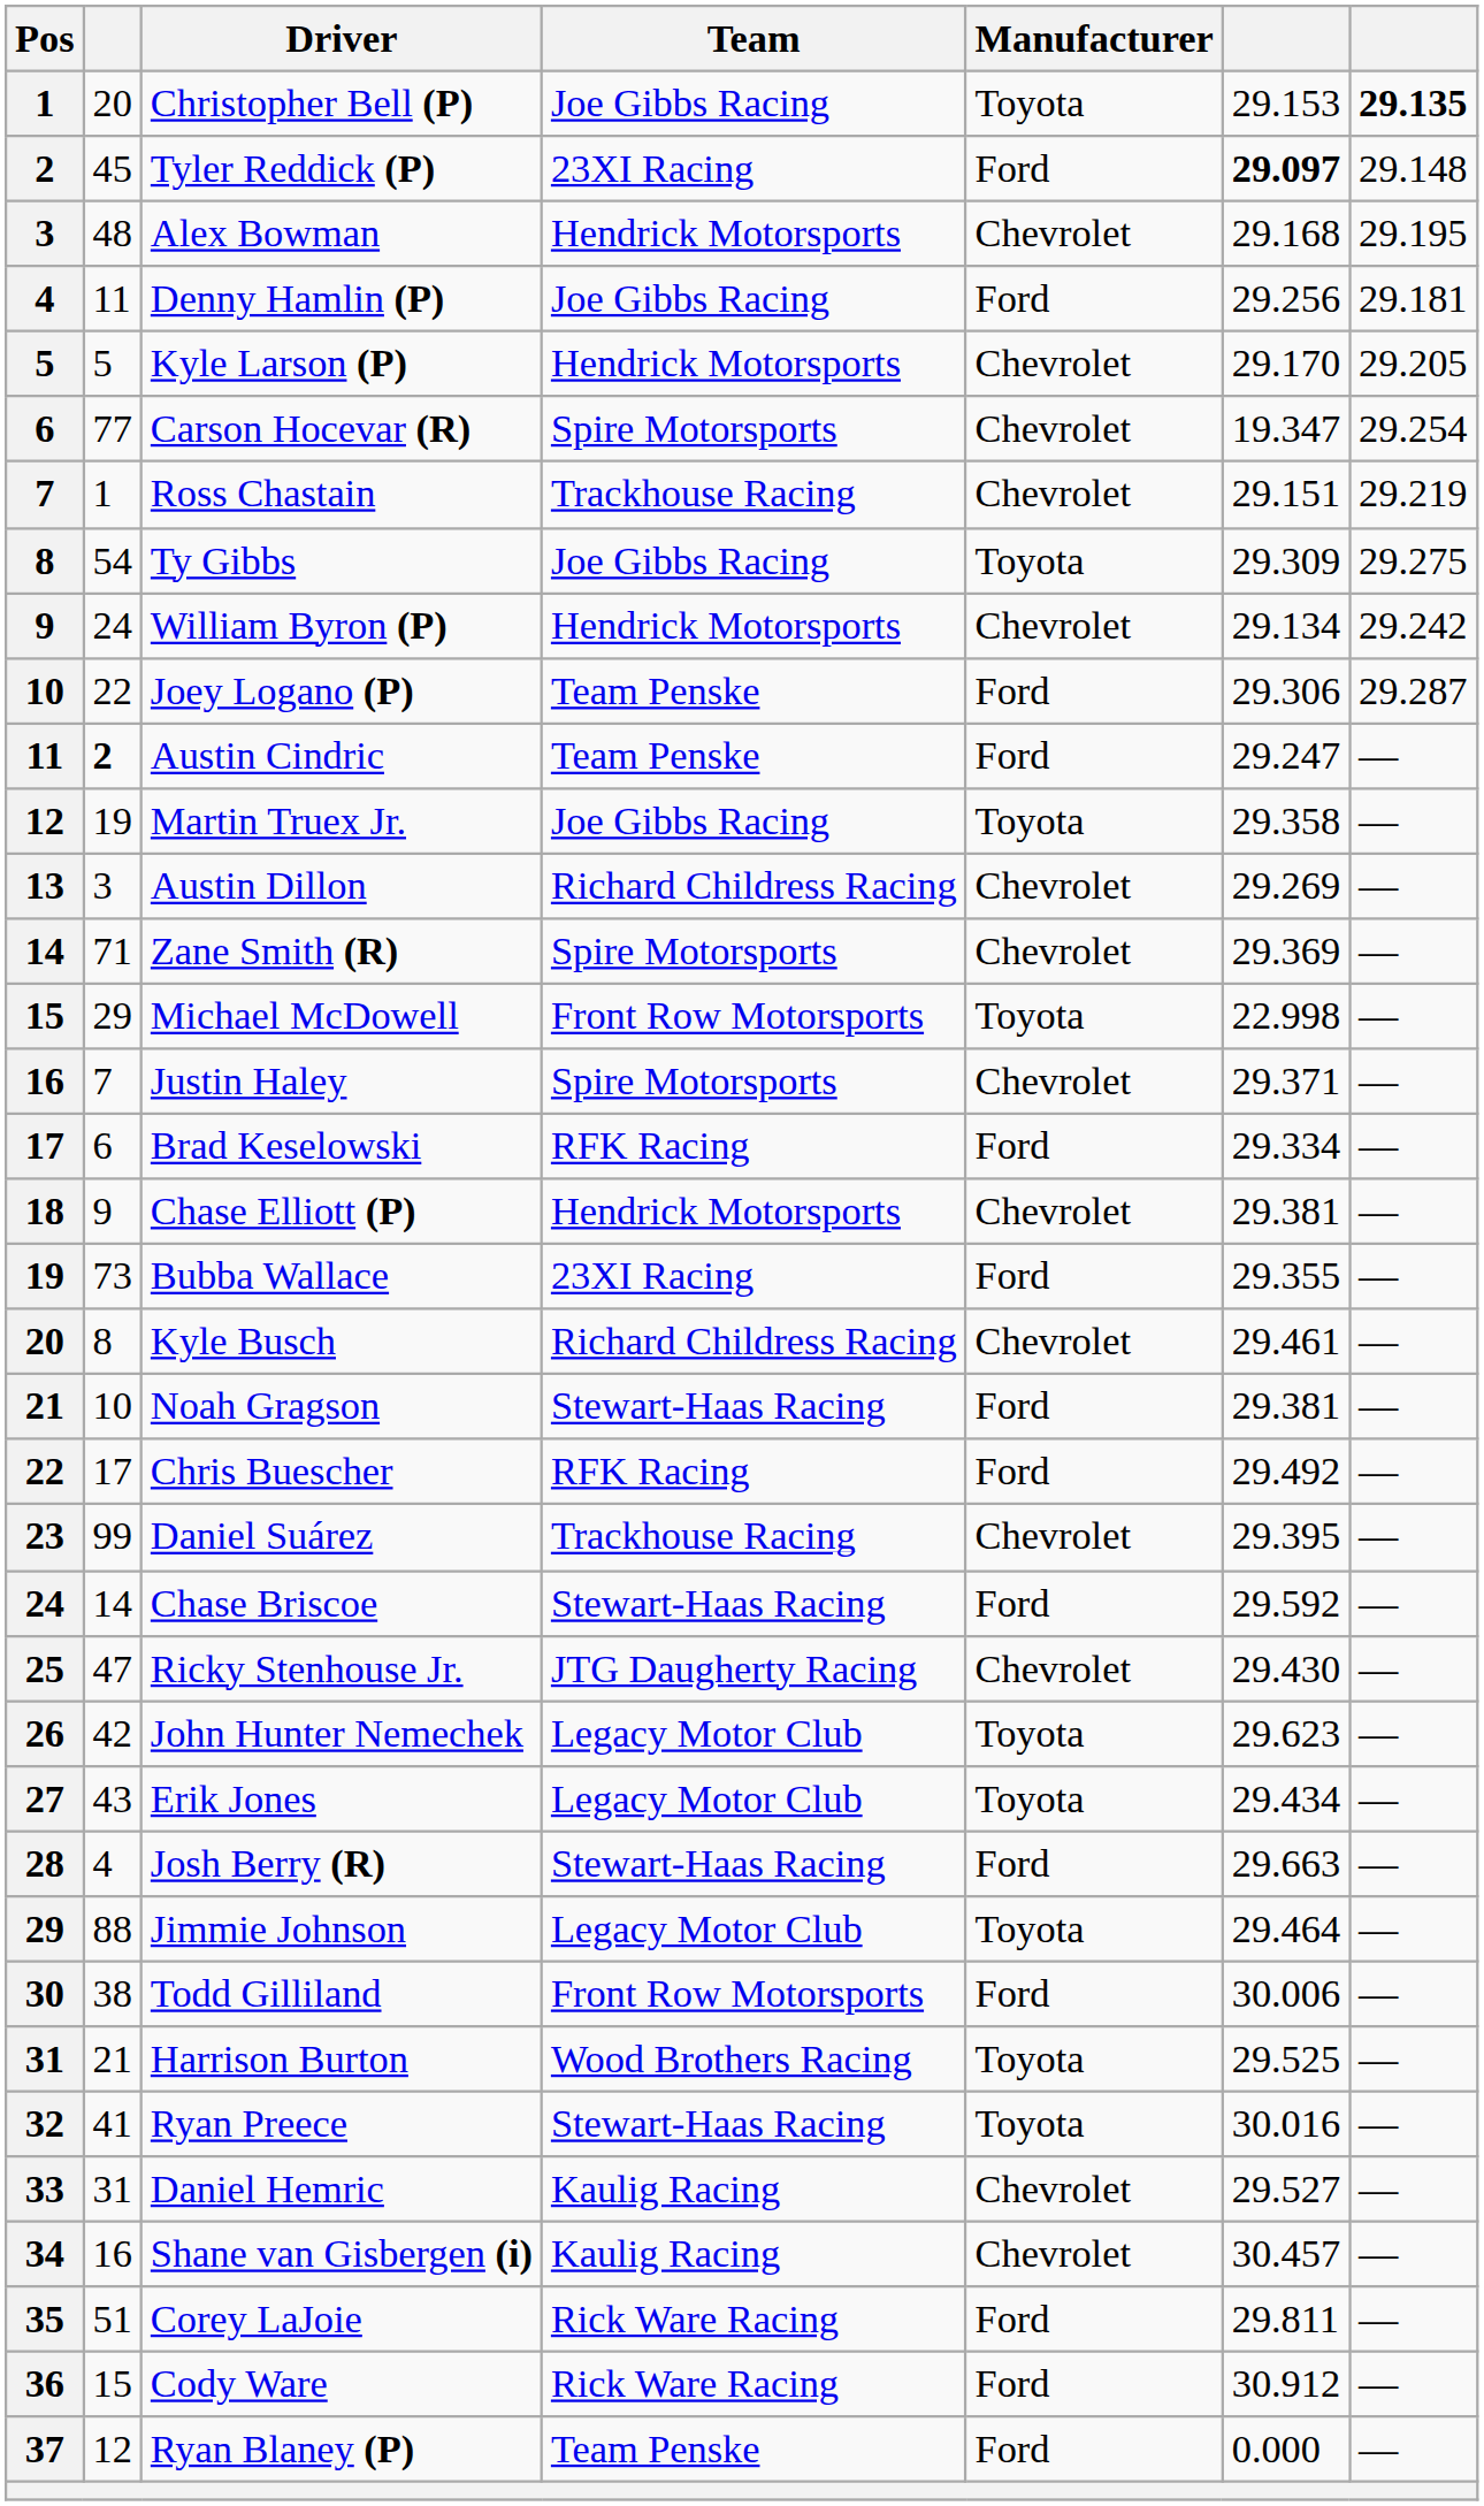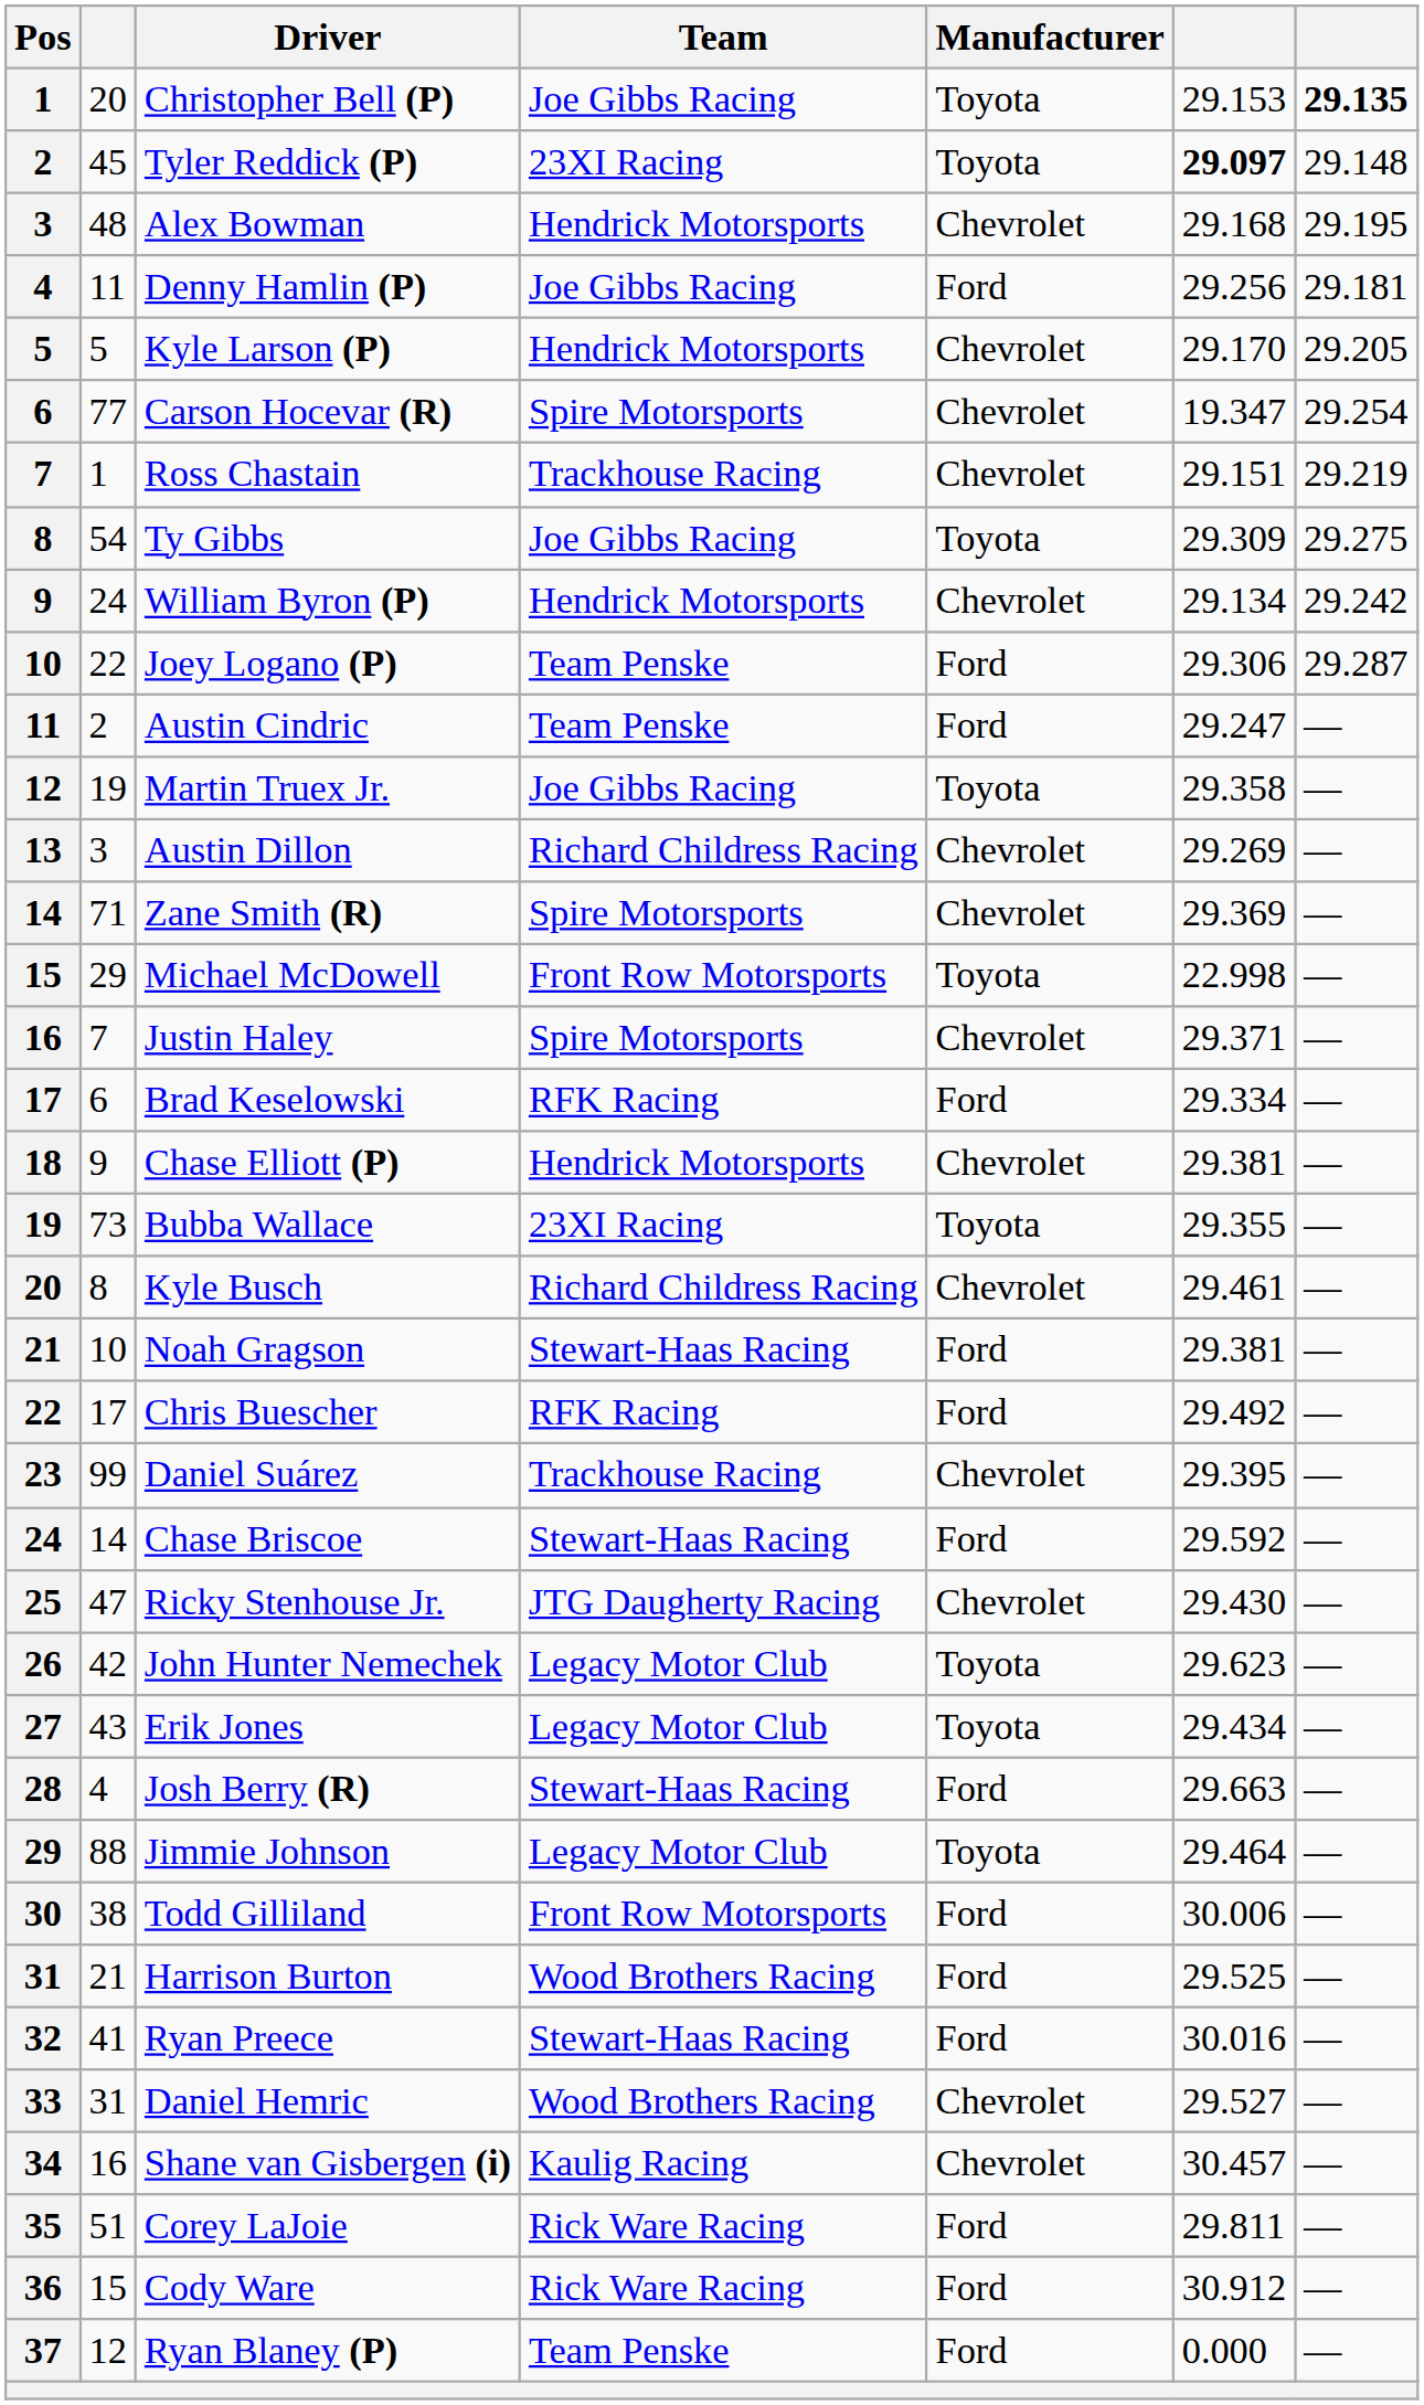Tyler Reddick (P) | Manufacturer: Ford -> Toyota
Austin Cindric | column 2: bold -> normal
Bubba Wallace | Manufacturer: Ford -> Toyota
Harrison Burton | Manufacturer: Toyota -> Ford
Ryan Preece | Manufacturer: Toyota -> Ford
Daniel Hemric | Team: Kaulig Racing -> Wood Brothers Racing
